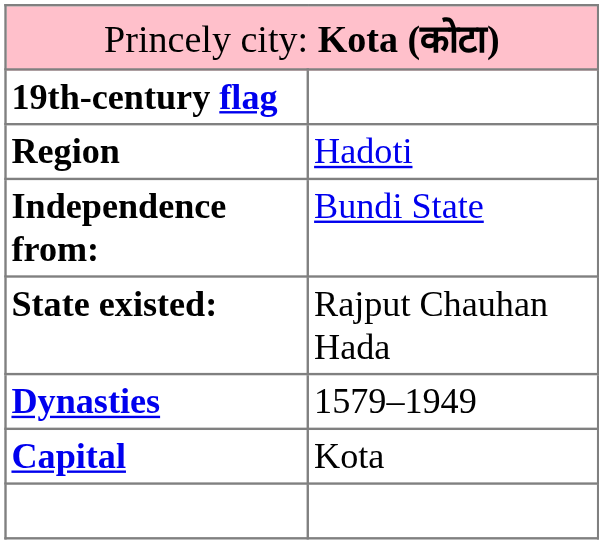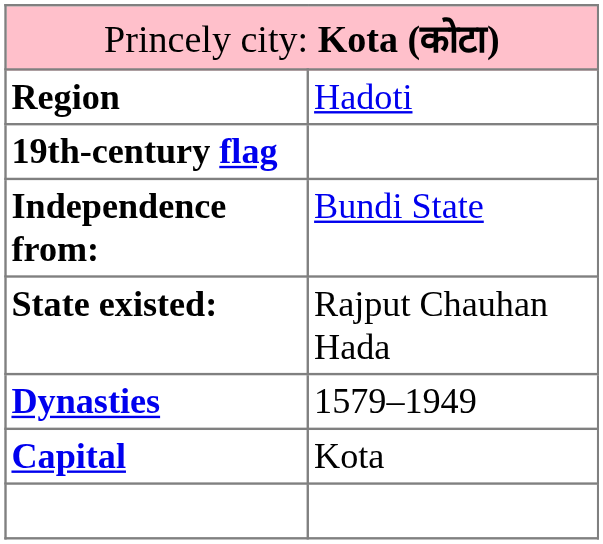rows swapped: Region <-> 19th-century flag
